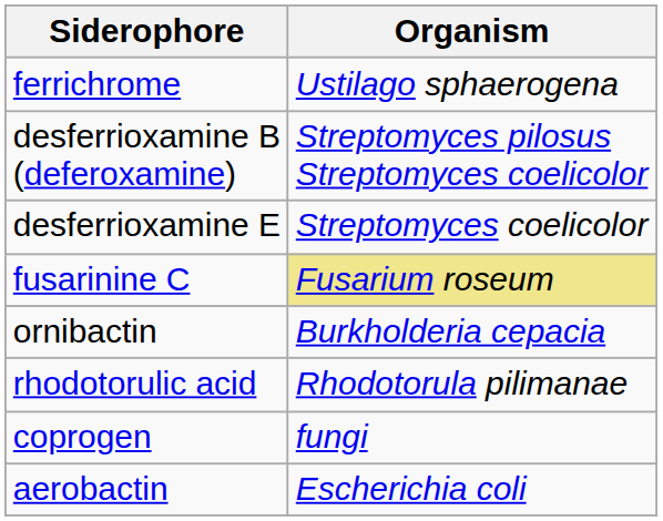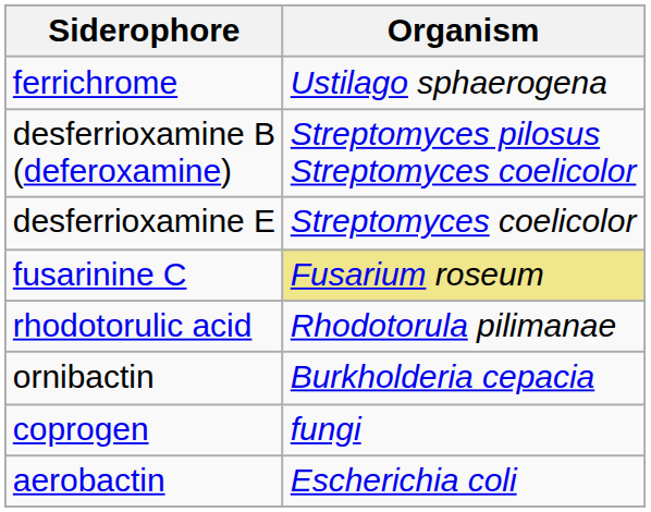rows swapped: ornibactin <-> rhodotorulic acid
